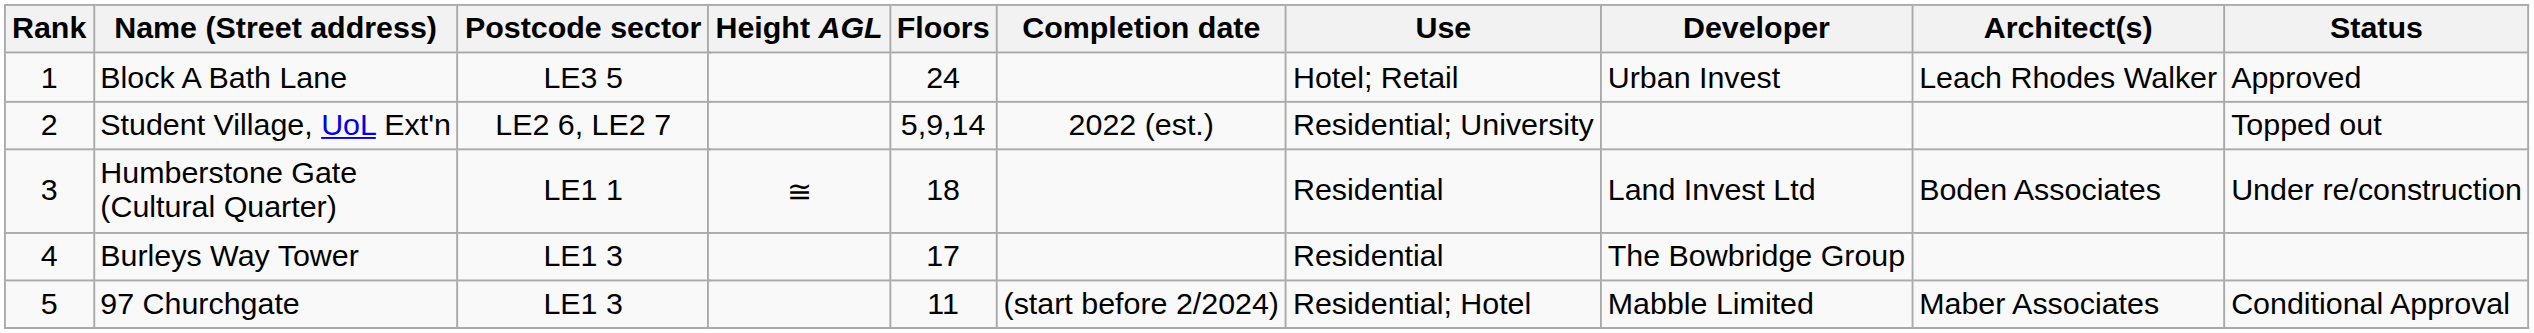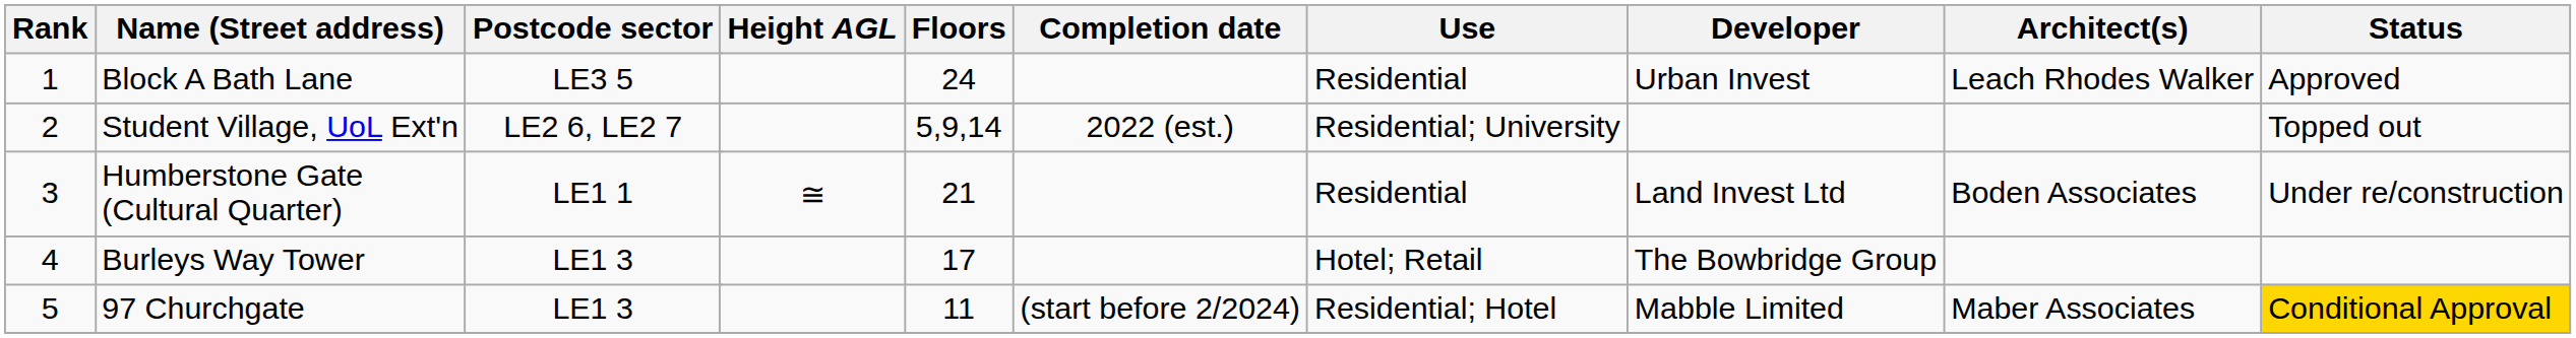Block A Bath Lane | Use: Hotel; Retail -> Residential
Humberstone Gate (Cultural Quarter) | Floors: 18 -> 21
Burleys Way Tower | Use: Residential -> Hotel; Retail
97 Churchgate | Status: no background -> gold background
